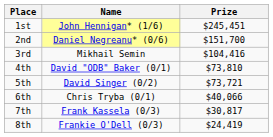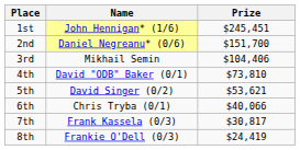3rd | Prize: $104,416 -> $104,406
5th | Prize: $73,721 -> $53,621
